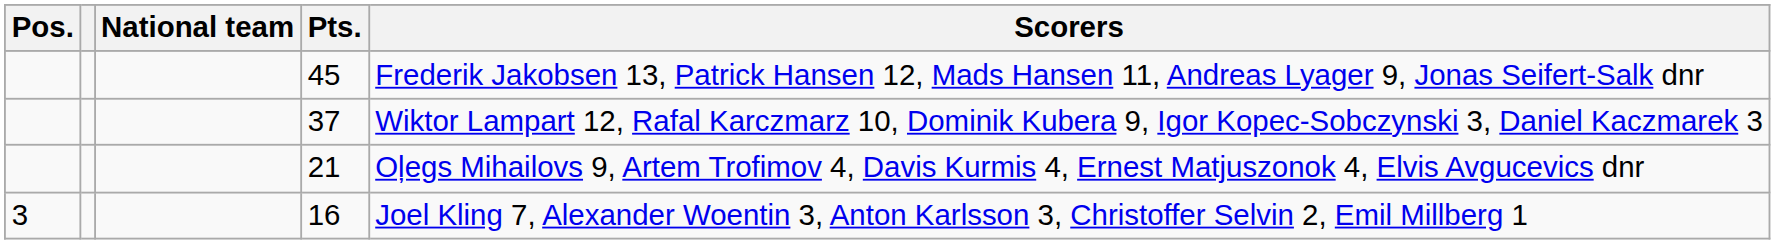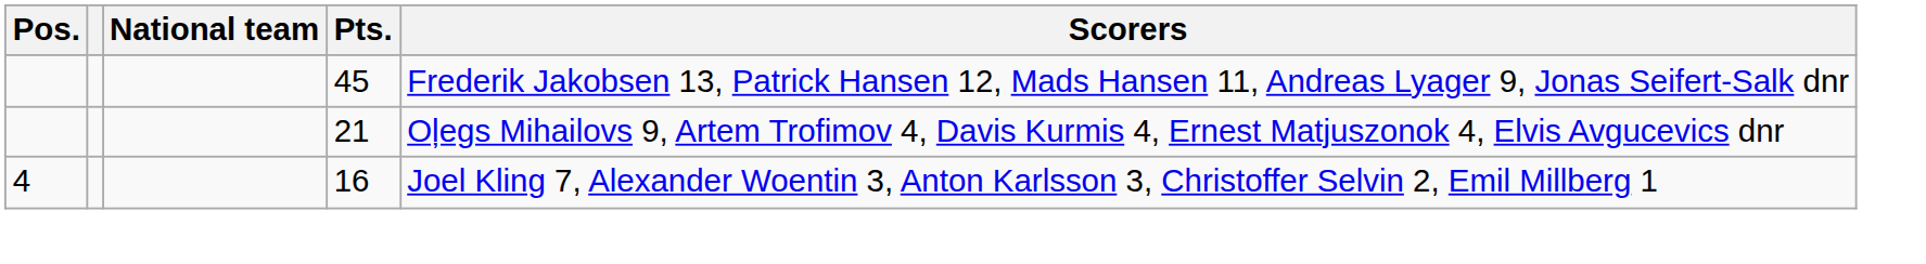- row: 37 | Wiktor Lampart 12, Rafal Karczmarz 10, Dominik Kubera 9, Igor Kopec-Sobczynski 3, Daniel Kaczmarek 3
16 | Pos.: 3 -> 4
